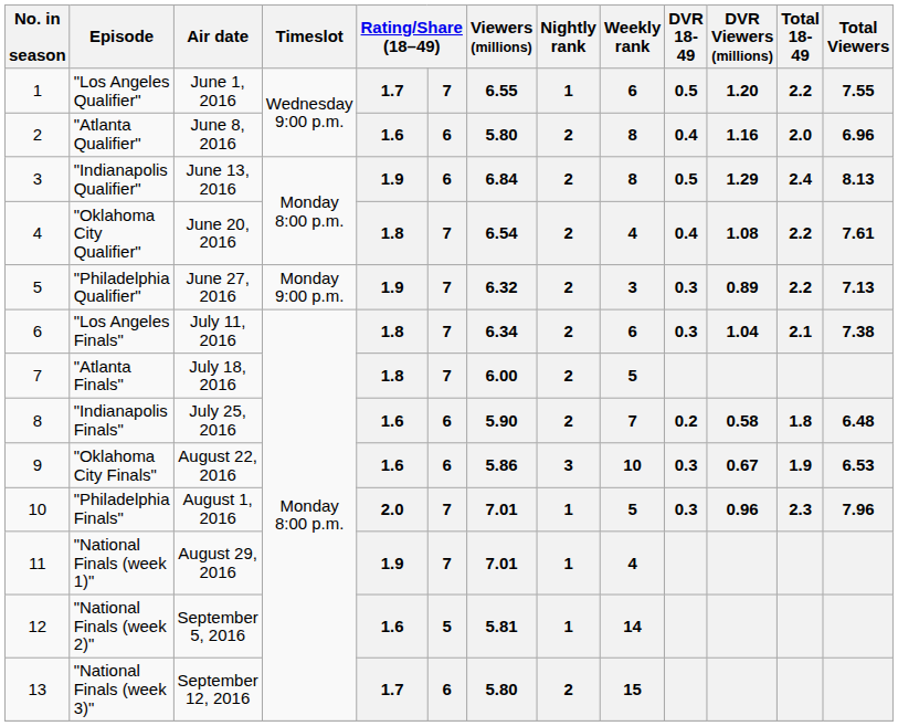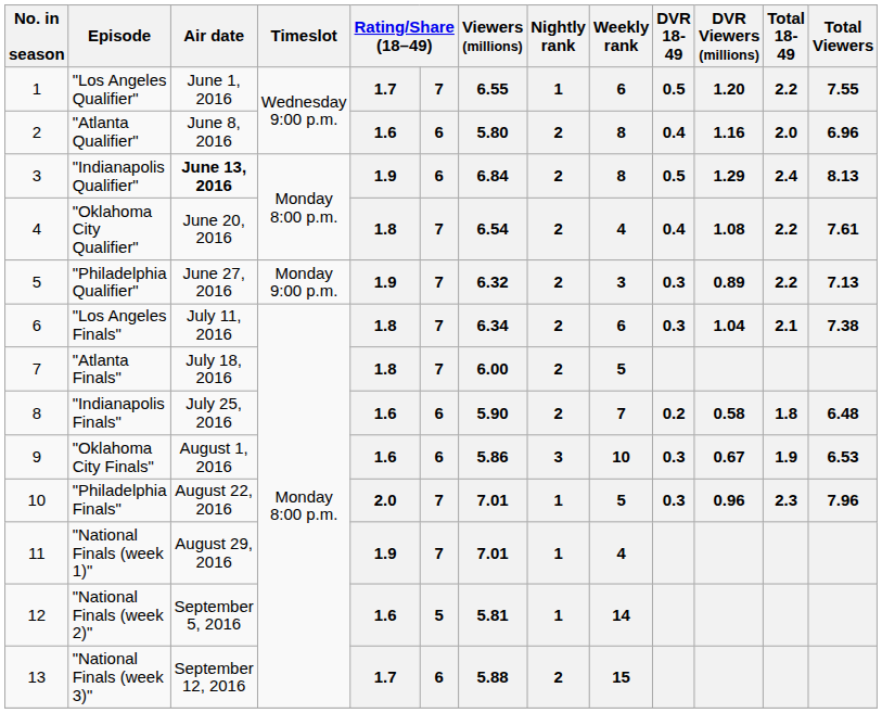"Indianapolis Qualifier" | Air date: normal -> bold
"Oklahoma City Finals" | Air date: August 22, 2016 -> August 1, 2016
"Philadelphia Finals" | Air date: August 1, 2016 -> August 22, 2016
"National Finals (week 3)" | Viewers (millions): 5.80 -> 5.88
